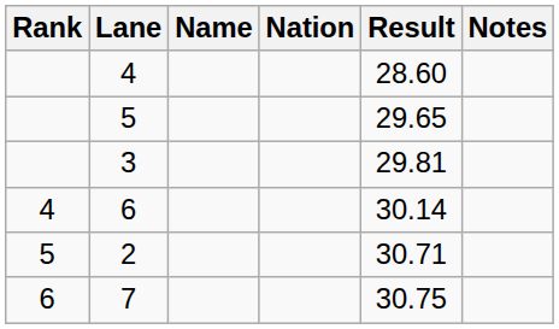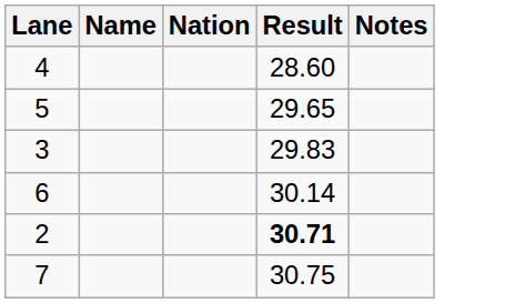- column: Rank | 4 | 5 | 6
3 | Result: 29.81 -> 29.83
2 | Result: normal -> bold
